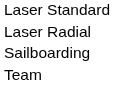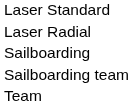+ row: Sailboarding team
